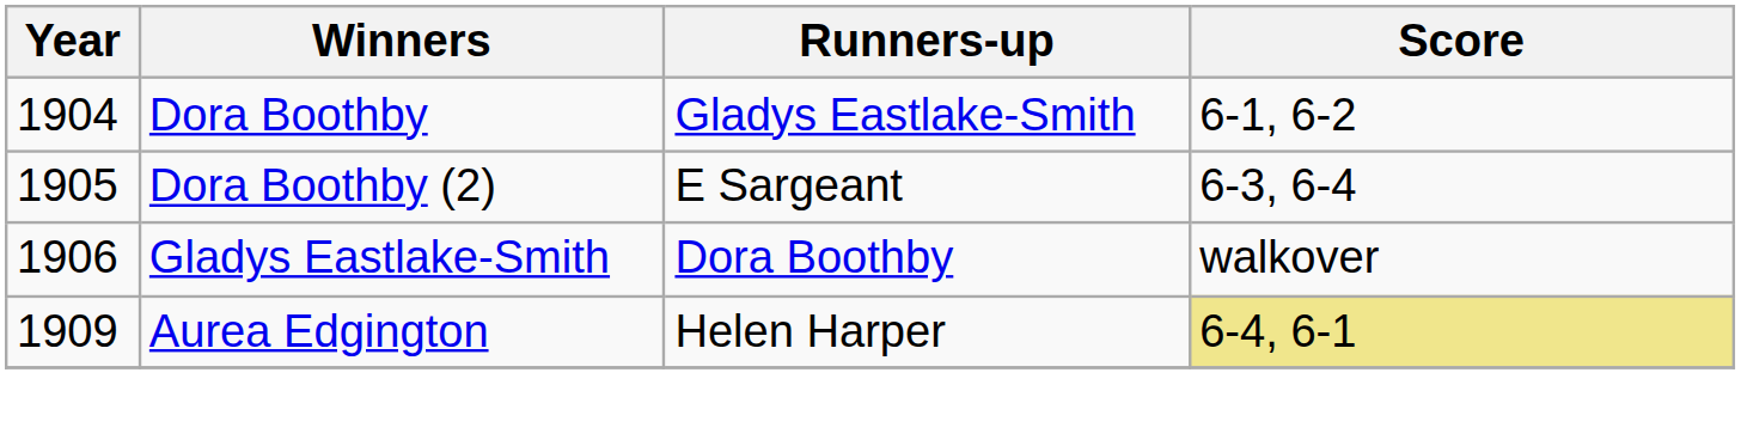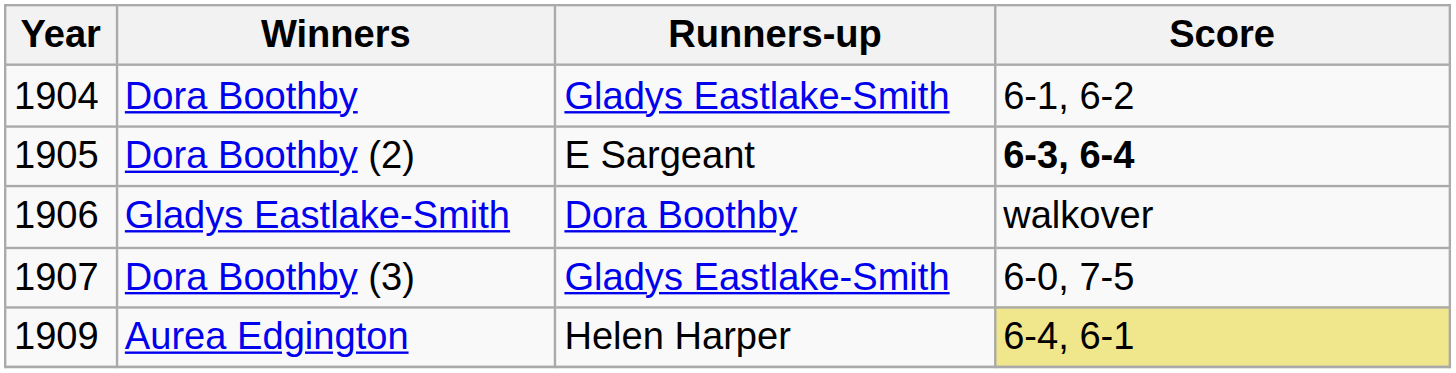Dora Boothby (2) | Score: normal -> bold
+ row: 1907 | Dora Boothby (3) | Gladys Eastlake-Smith | 6-0, 7-5
